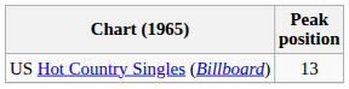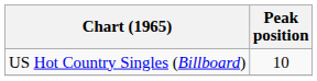US Hot Country Singles (Billboard) | Peak position: 13 -> 10
